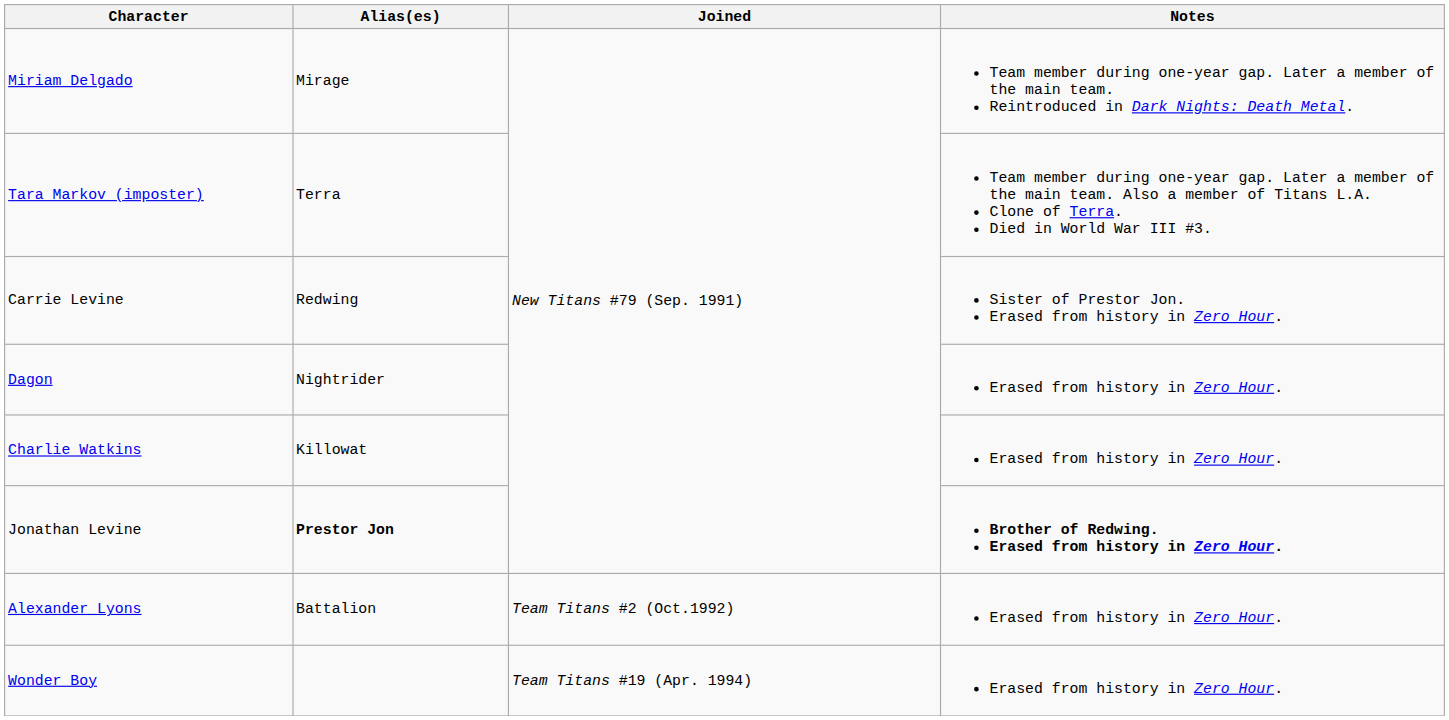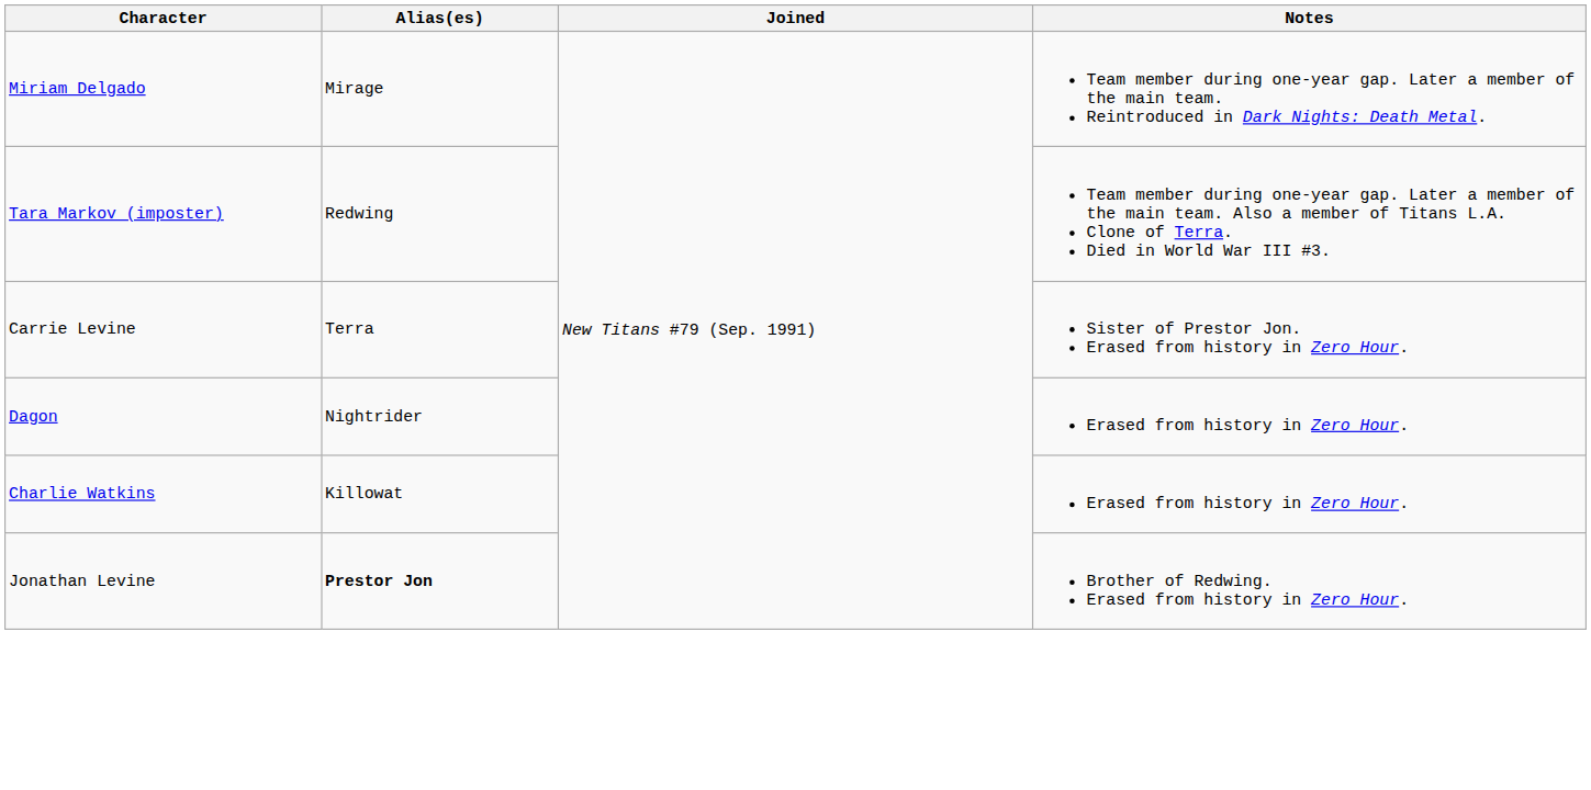Tara Markov (imposter) | Alias(es): Terra -> Redwing
Carrie Levine | Alias(es): Redwing -> Terra
Jonathan Levine | Notes: bold -> normal
- row: Alexander Lyons | Battalion | Team Titans #2 (Oct.1992) | Erased from history in Zero Hour.
- row: Wonder Boy | Team Titans #19 (Apr. 1994) | Erased from history in Zero Hour.
